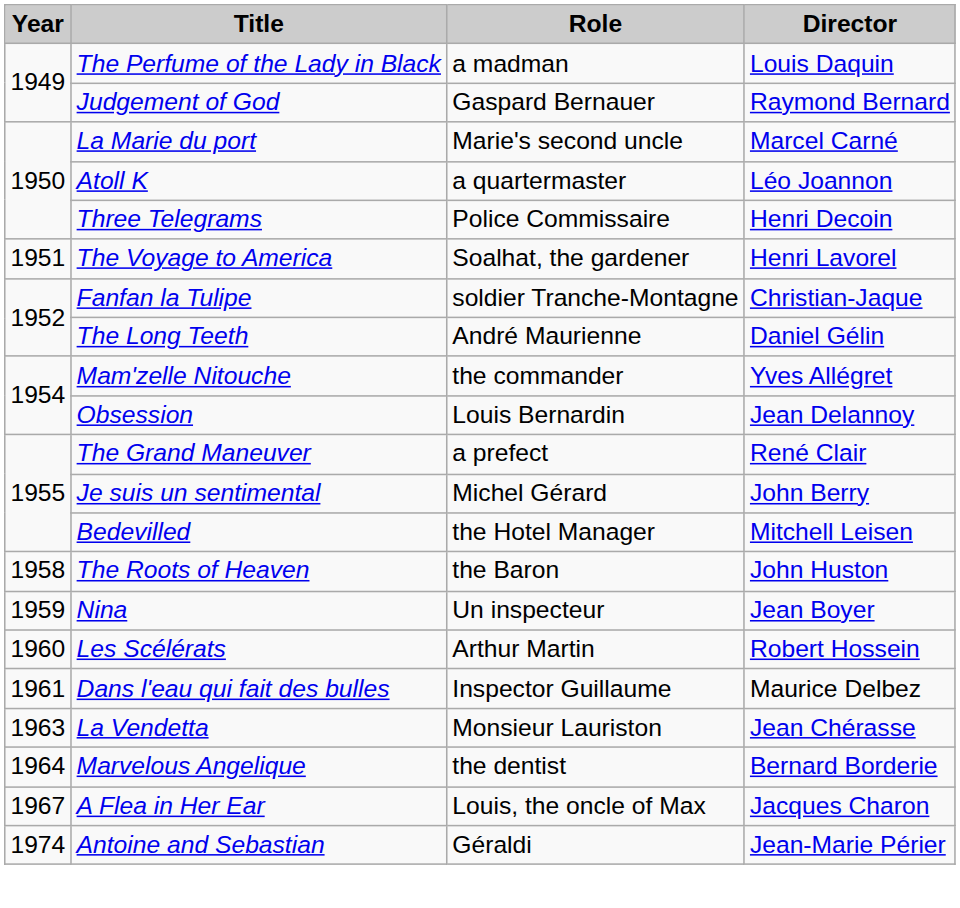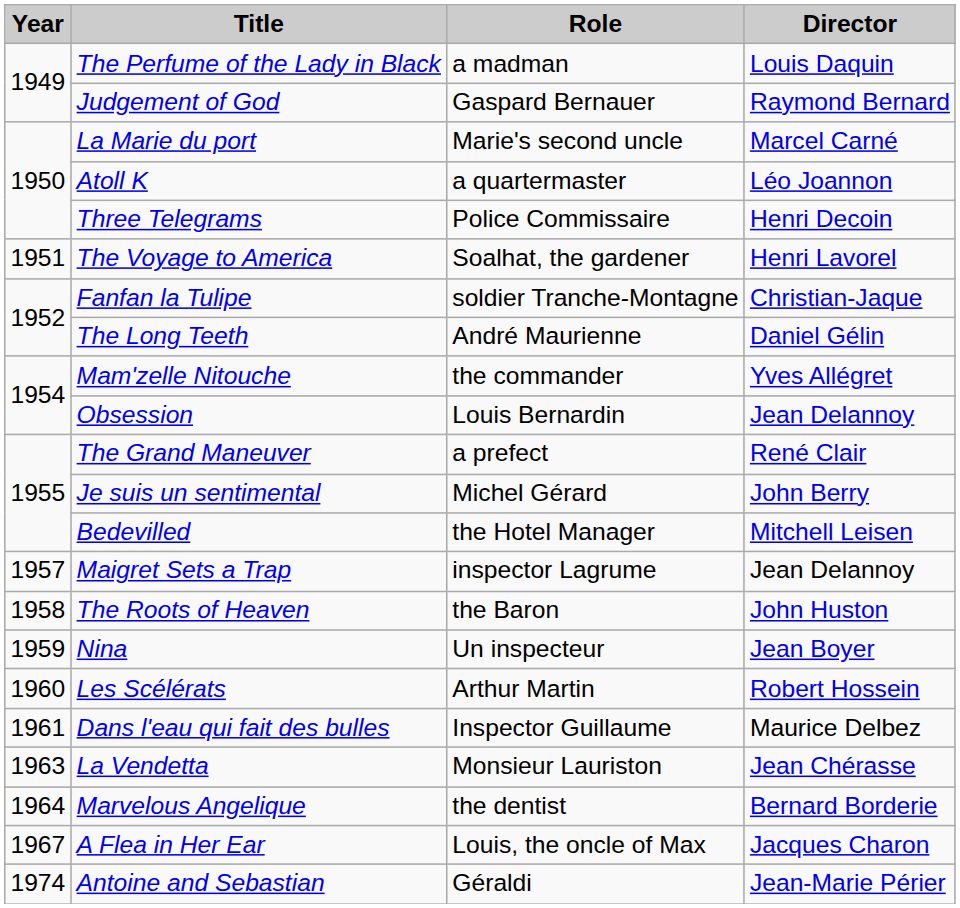+ row: 1957 | Maigret Sets a Trap | inspector Lagrume | Jean Delannoy
